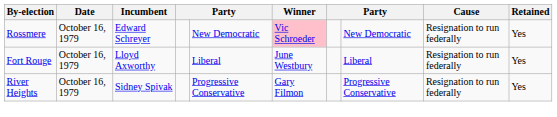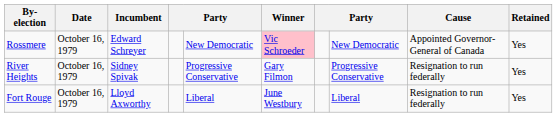Rossmere | Cause: Resignation to run federally -> Appointed Governor-General of Canada
rows swapped: River Heights <-> Fort Rouge
